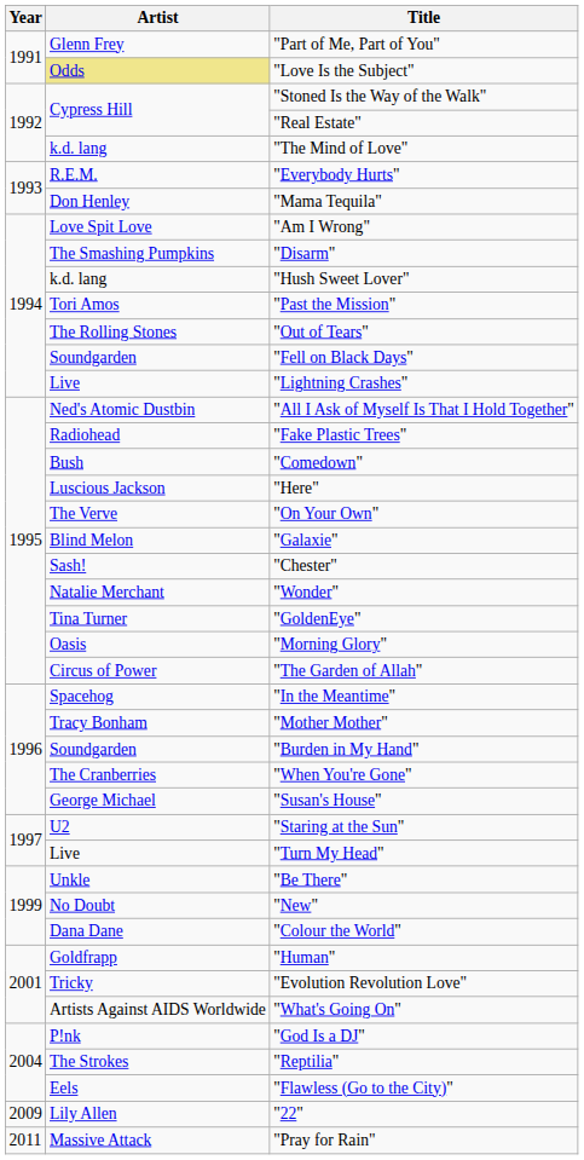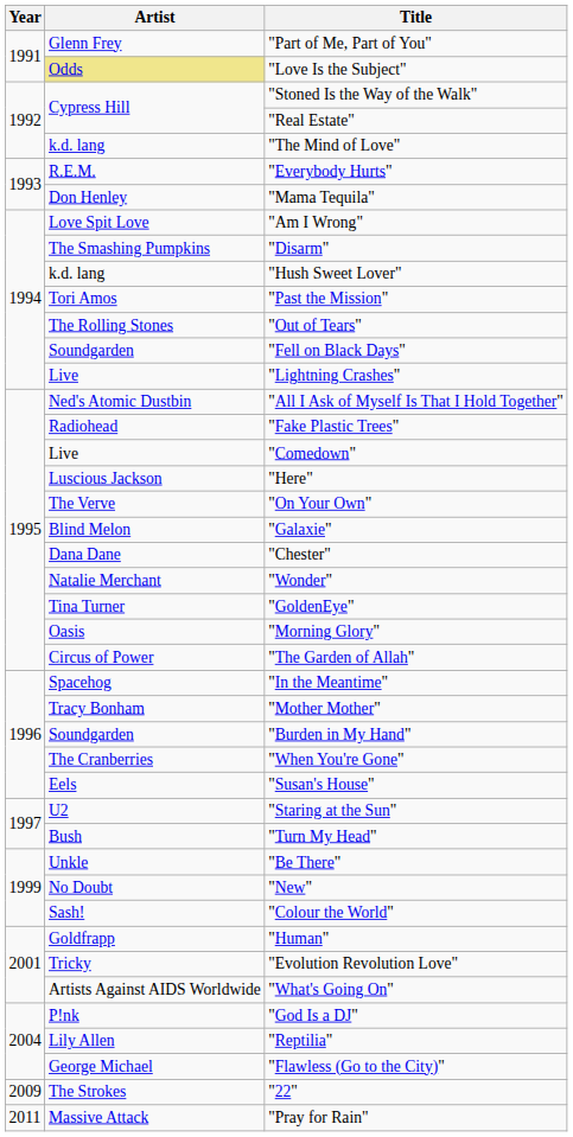"Comedown" | Artist: Bush -> Live
"Chester" | Artist: Sash! -> Dana Dane
"Susan's House" | Artist: George Michael -> Eels
"Turn My Head" | Artist: Live -> Bush
"Colour the World" | Artist: Dana Dane -> Sash!
"Reptilia" | Artist: The Strokes -> Lily Allen
"Flawless (Go to the City)" | Artist: Eels -> George Michael
"22" | Artist: Lily Allen -> The Strokes
